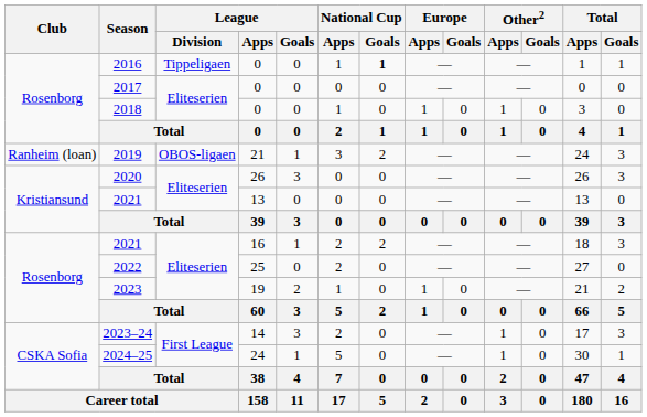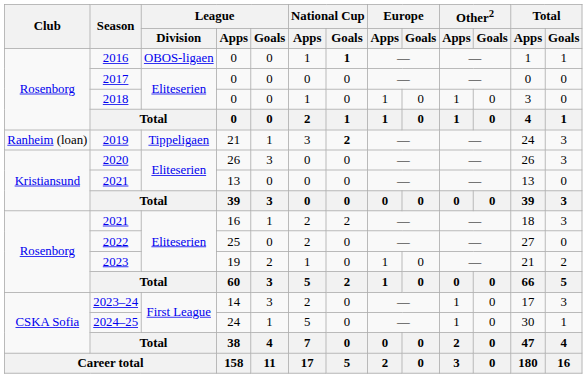2016 | League / Division: Tippeligaen -> OBOS-ligaen
2019 | League / Division: OBOS-ligaen -> Tippeligaen
2019 | National Cup / Goals: normal -> bold
